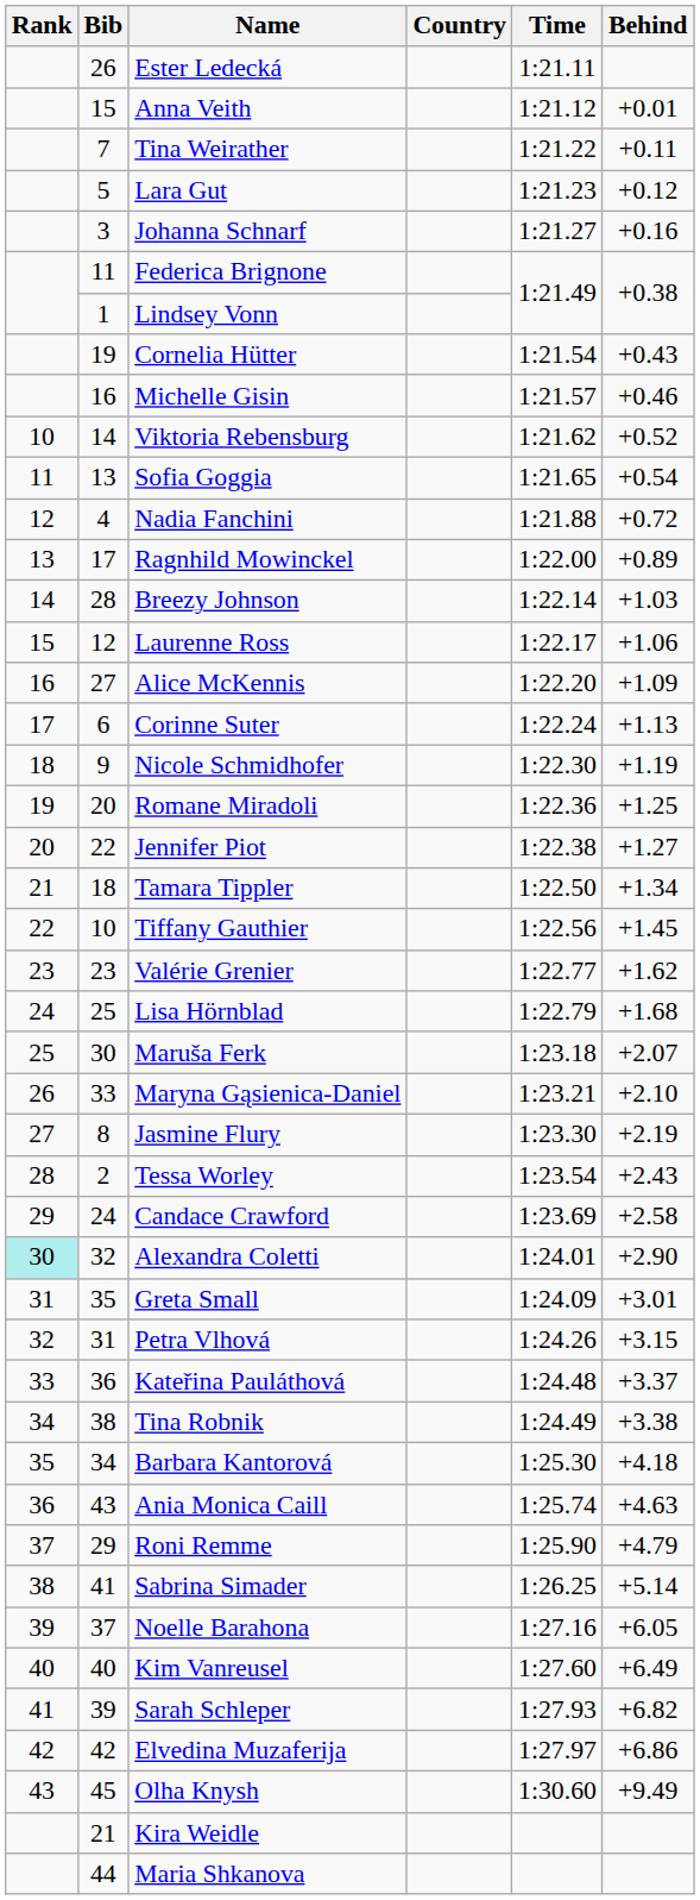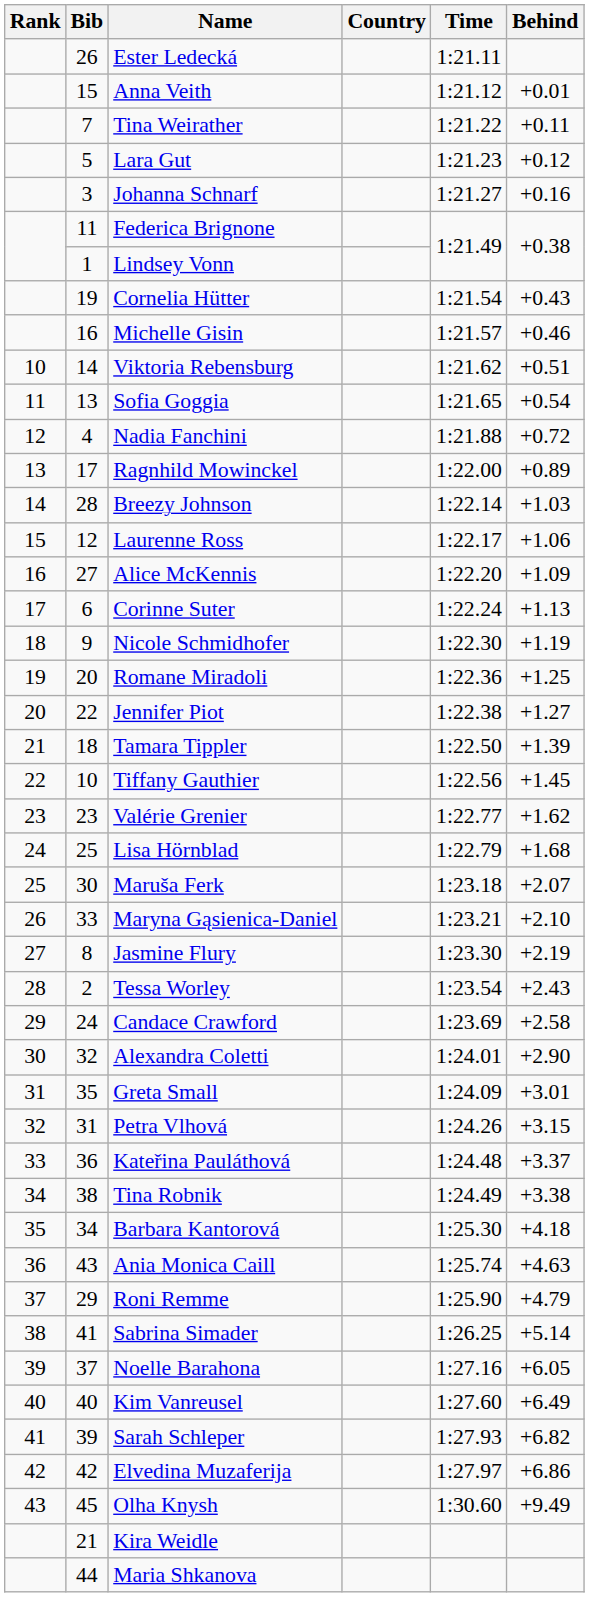Viktoria Rebensburg | Behind: +0.52 -> +0.51
Tamara Tippler | Behind: +1.34 -> +1.39
Alexandra Coletti | Rank: paleturquoise background -> no background
